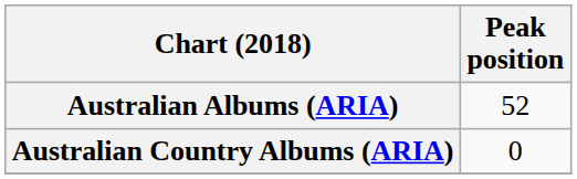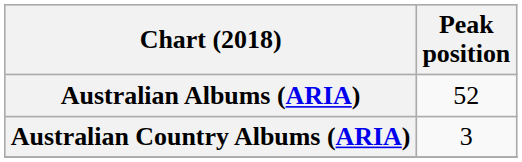Australian Country Albums (ARIA) | Peak position: 0 -> 3
